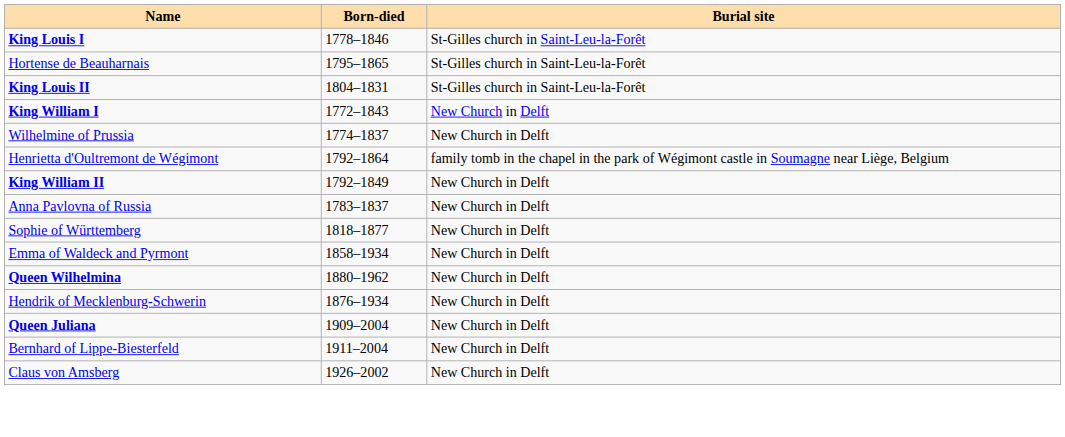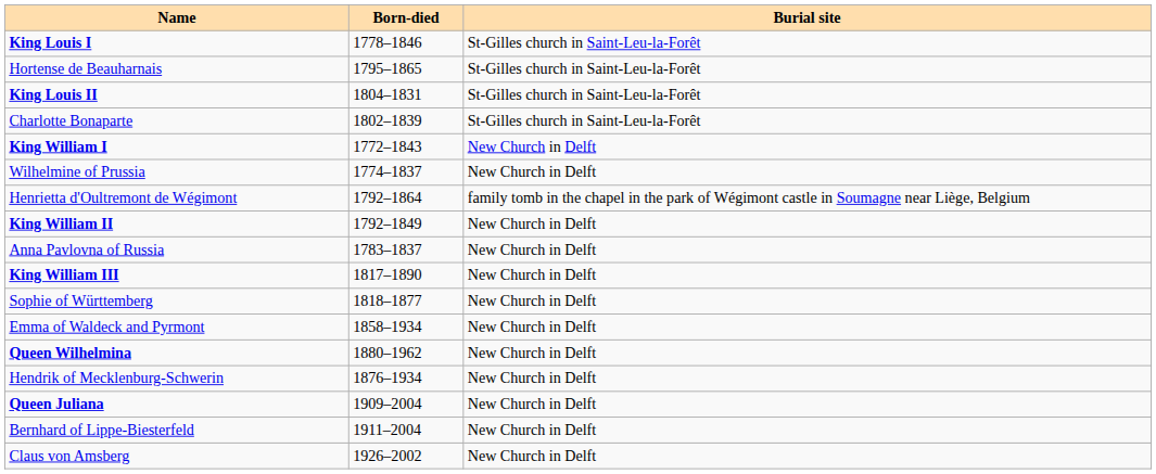+ row: Charlotte Bonaparte | 1802–1839 | St-Gilles church in Saint-Leu-la-Forêt
+ row: King William III | 1817–1890 | New Church in Delft
